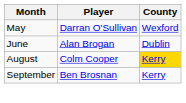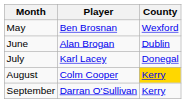May | Player: Darran O'Sullivan -> Ben Brosnan
+ row: July | Karl Lacey | Donegal
September | Player: Ben Brosnan -> Darran O'Sullivan
